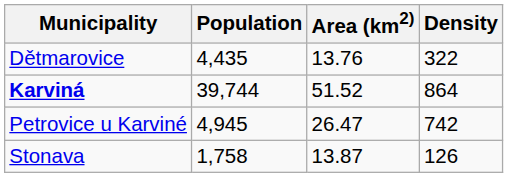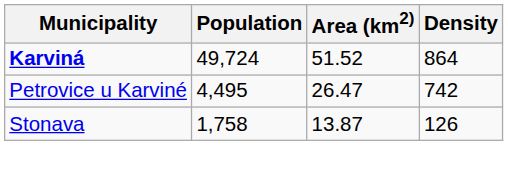- row: Dětmarovice | 4,435 | 13.76 | 322
Karviná | Population: 39,744 -> 49,724
Petrovice u Karviné | Population: 4,945 -> 4,495
